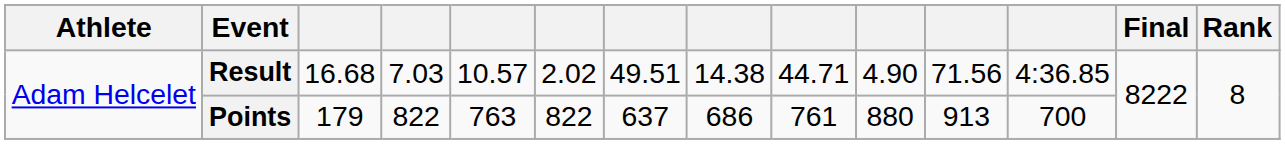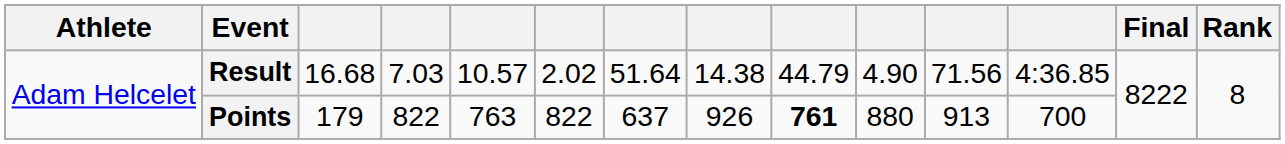Result | column 7: 49.51 -> 51.64
Result | column 9: 44.71 -> 44.79
Points | column 8: 686 -> 926
Points | column 9: normal -> bold
